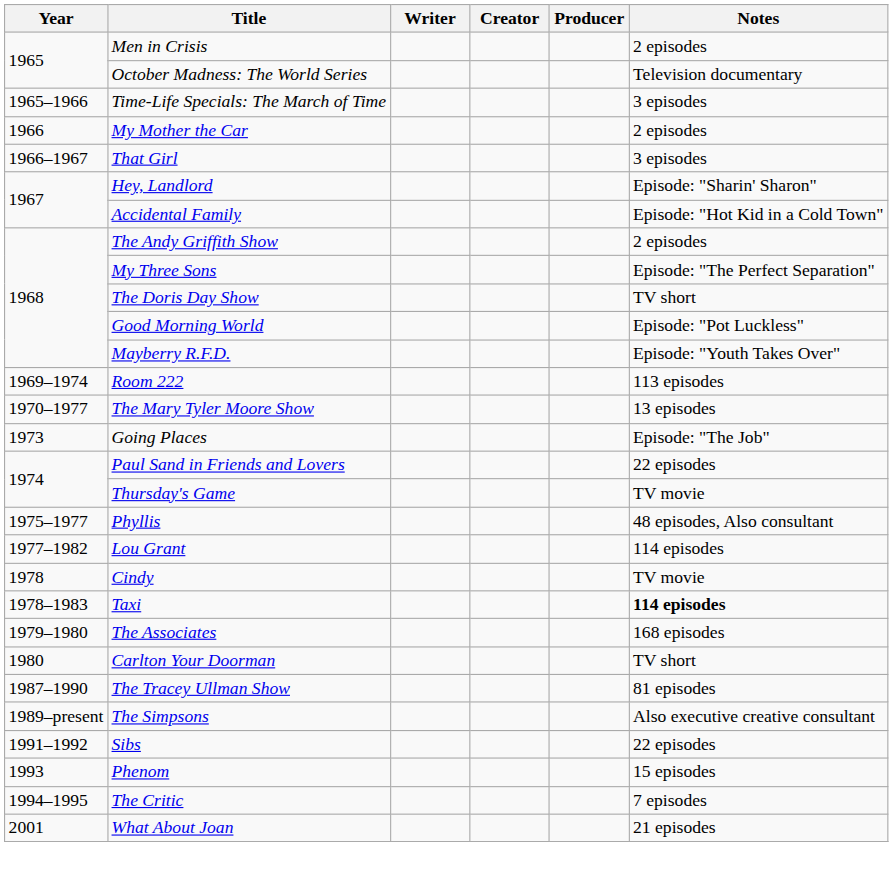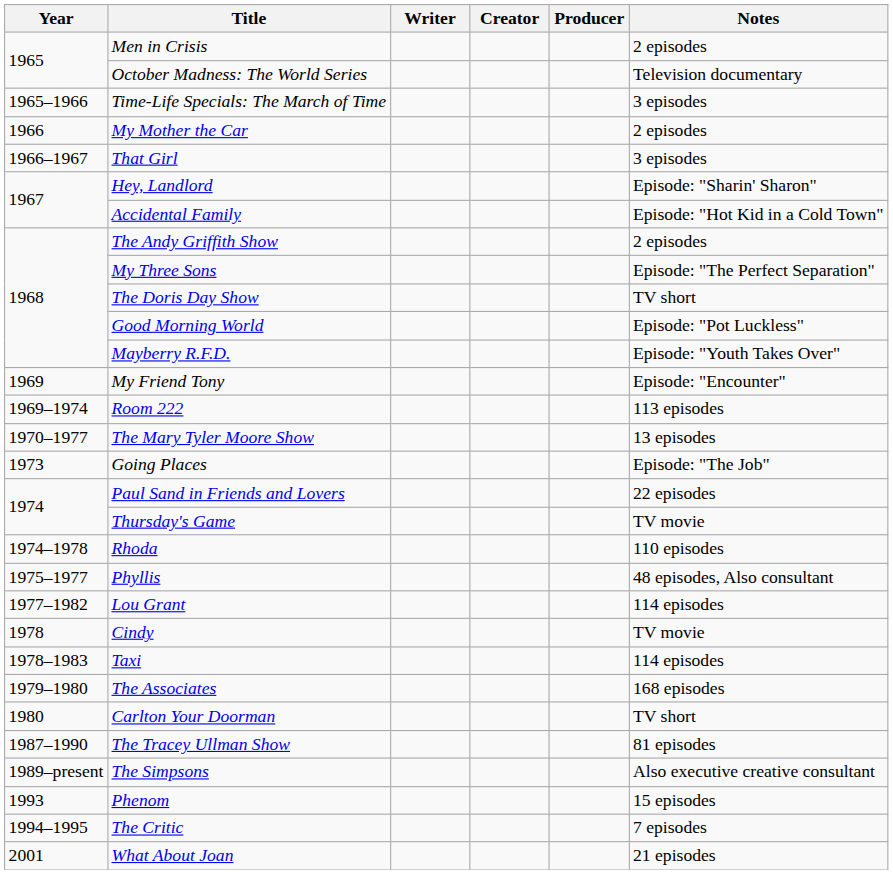+ row: 1969 | My Friend Tony | Episode: "Encounter"
+ row: 1974–1978 | Rhoda | 110 episodes
Taxi | Notes: bold -> normal
- row: 1991–1992 | Sibs | 22 episodes
